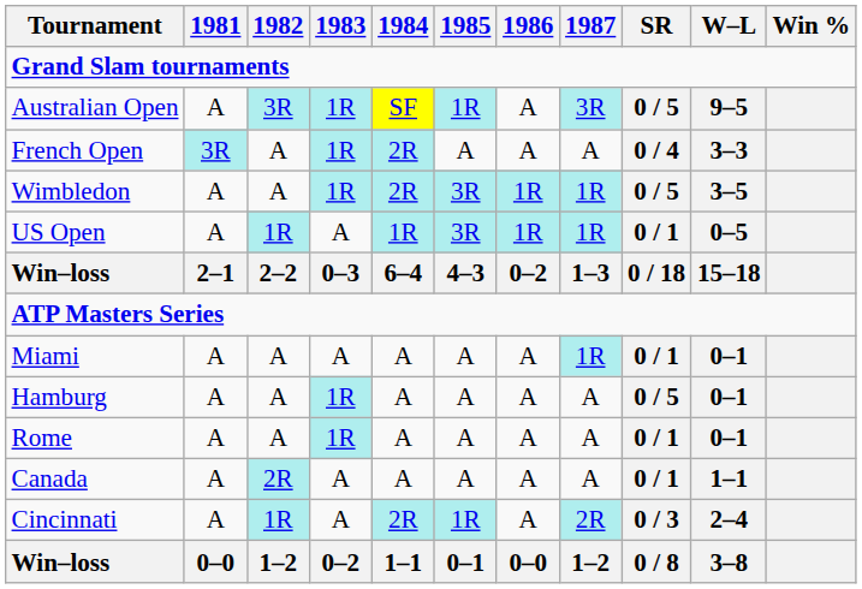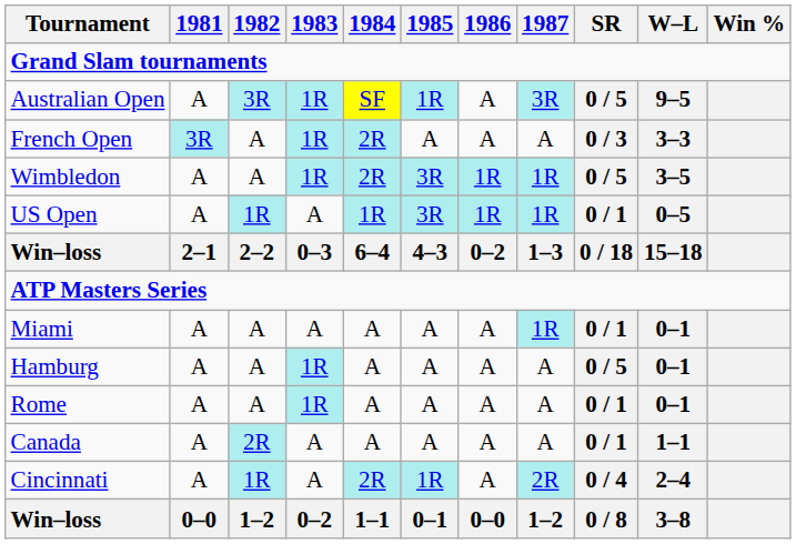French Open | SR: 0 / 4 -> 0 / 3
Cincinnati | SR: 0 / 3 -> 0 / 4
